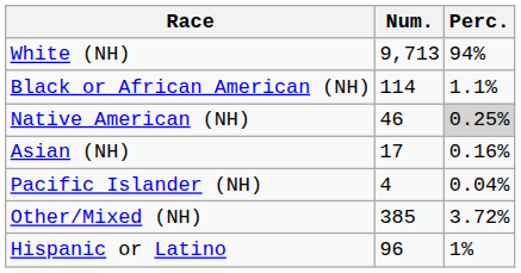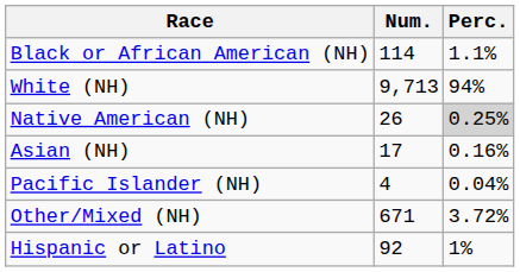rows swapped: White (NH) <-> Black or African American (NH)
Native American (NH) | Num.: 46 -> 26
Other/Mixed (NH) | Num.: 385 -> 671
Hispanic or Latino | Num.: 96 -> 92
